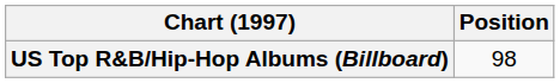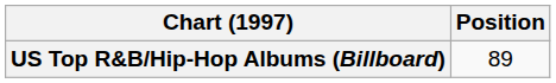US Top R&B/Hip-Hop Albums (Billboard) | Position: 98 -> 89
